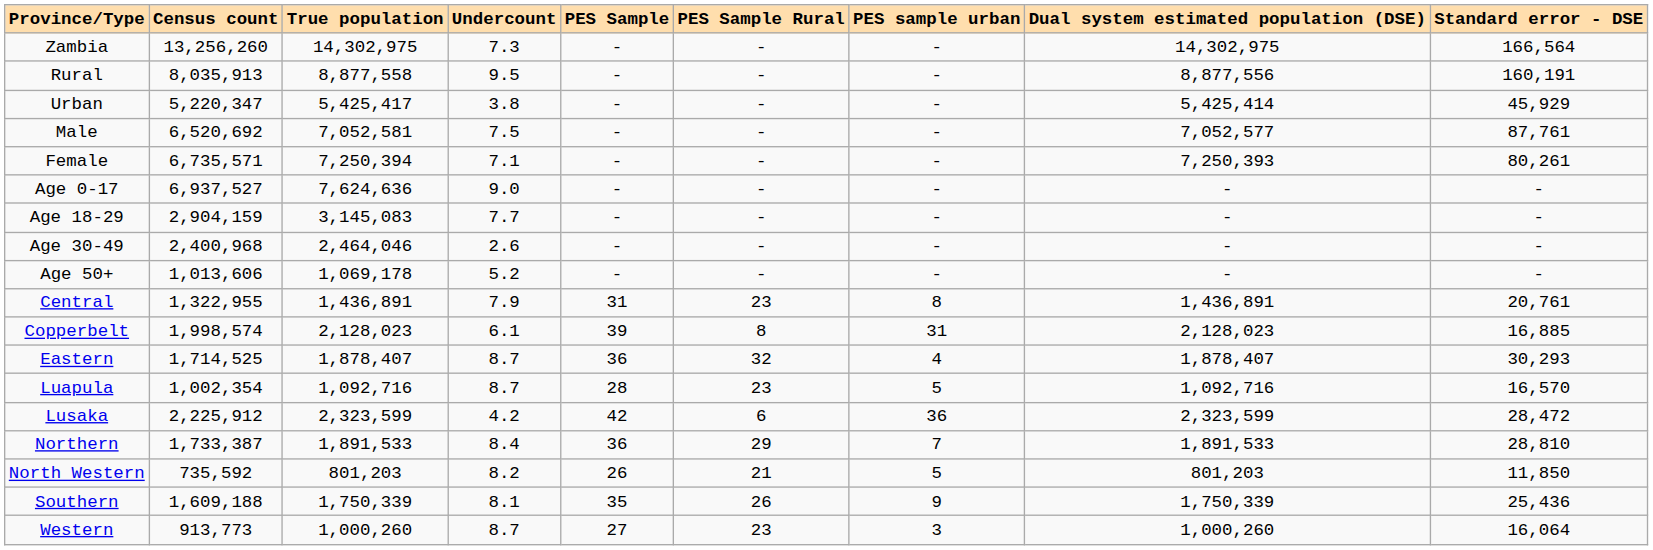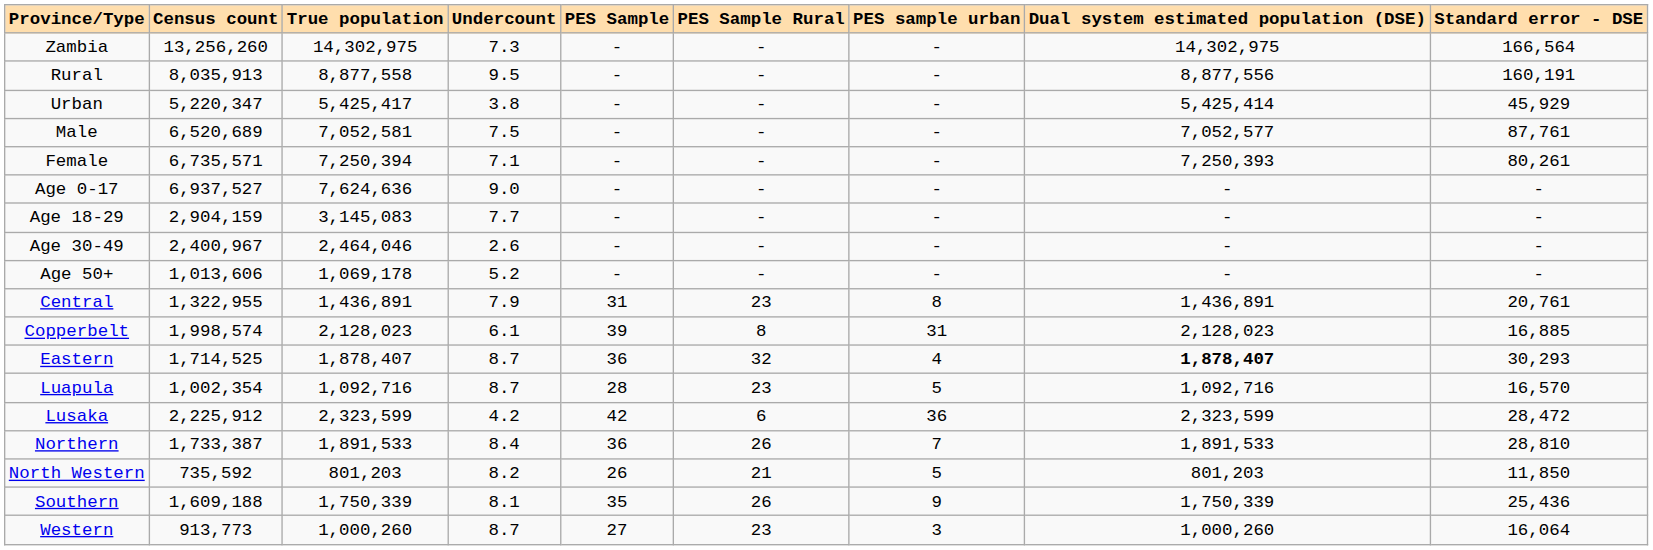Male | Census count: 6,520,692 -> 6,520,689
Age 30-49 | Census count: 2,400,968 -> 2,400,967
Eastern | Dual system estimated population (DSE): normal -> bold
Northern | PES Sample Rural: 29 -> 26
